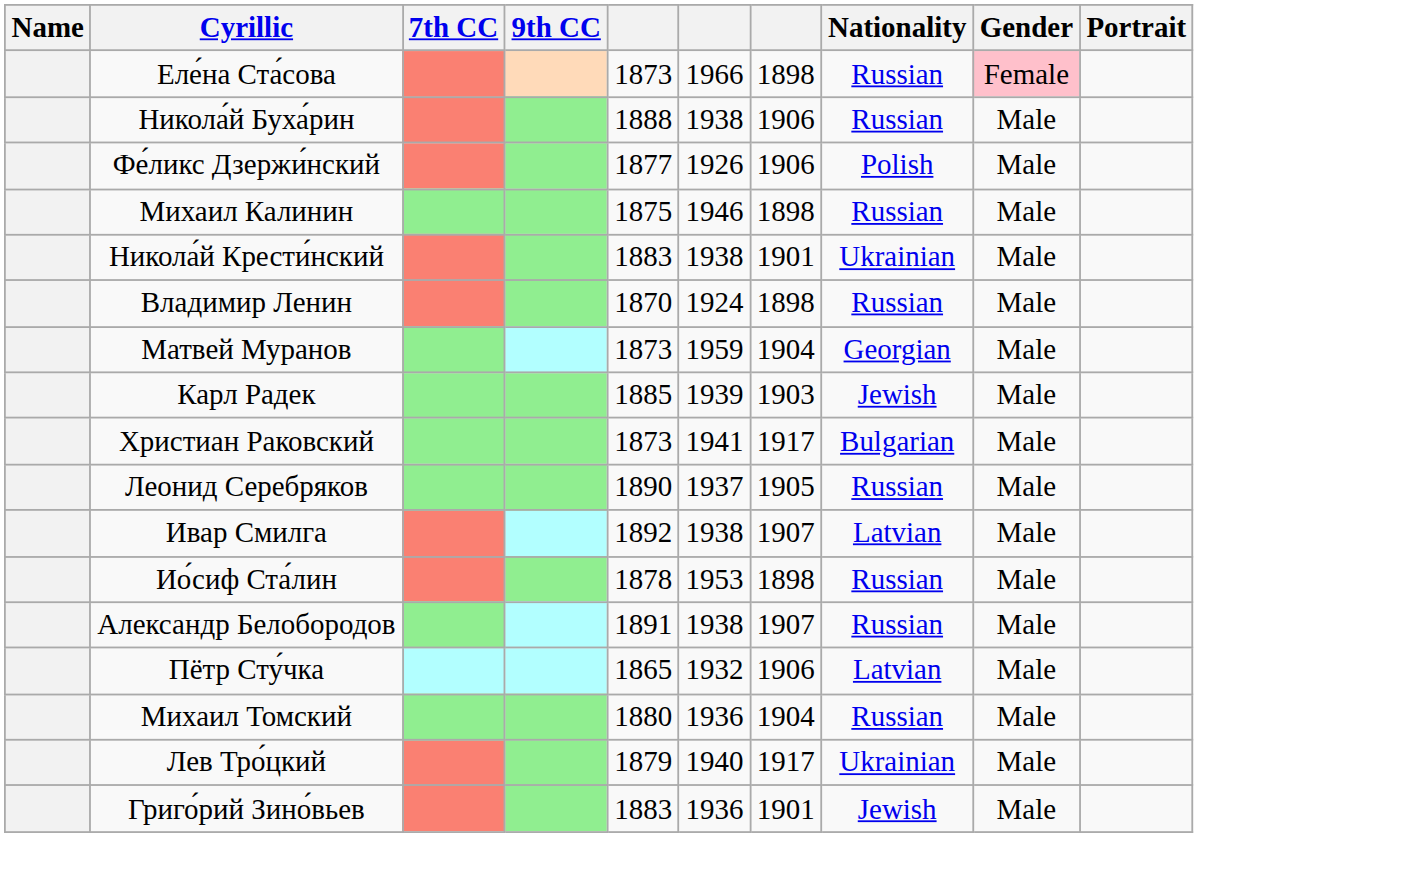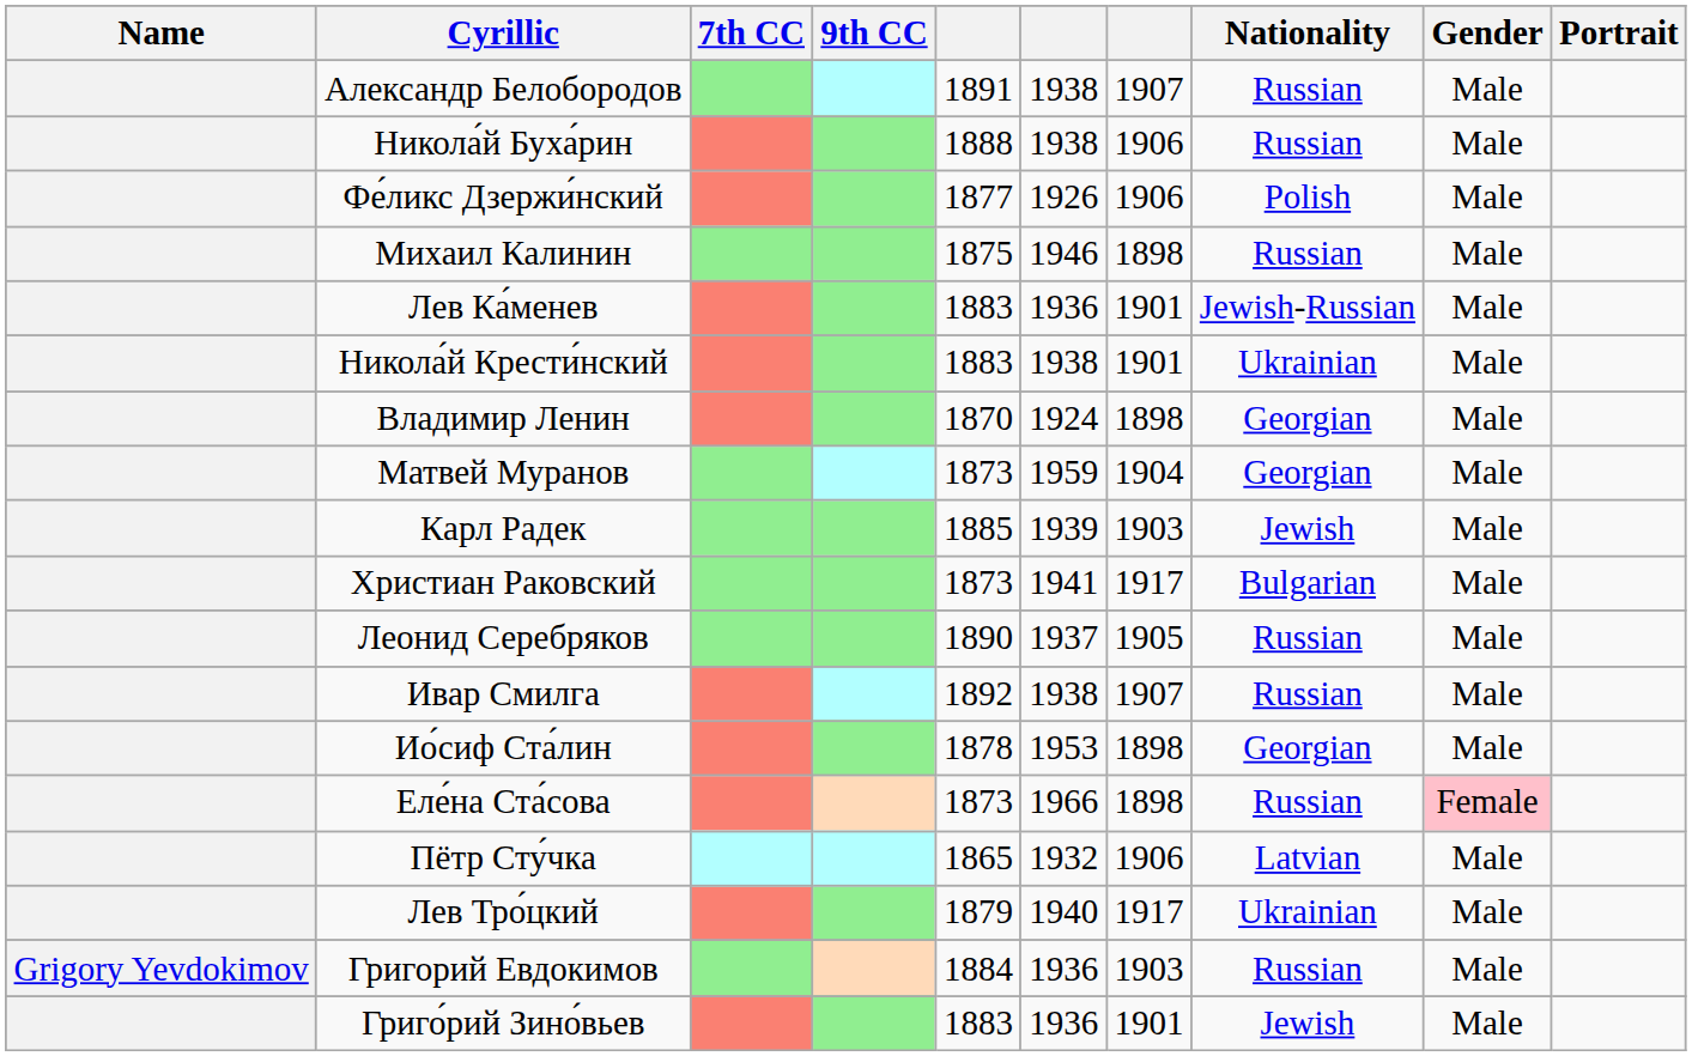rows swapped: Александр Белобородов <-> Еле́на Ста́сова
+ row: Лев Ка́менев | 1883 | 1936 | 1901 | Jewish-Russian | Male
Владимир Ленин | Nationality: Russian -> Georgian
Ивар Смилга | Nationality: Latvian -> Russian
Ио́сиф Ста́лин | Nationality: Russian -> Georgian
- row: Михаил Томский | 1880 | 1936 | 1904 | Russian | Male
+ row: Grigory Yevdokimov | Григорий Евдокимов | 1884 | 1936 | 1903 | Russian | Male
